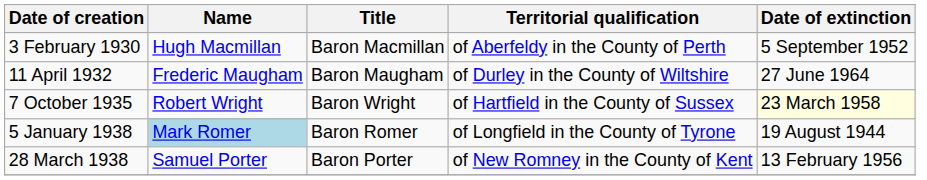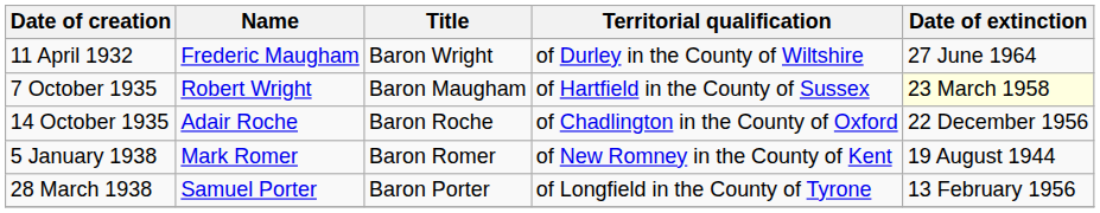- row: 3 February 1930 | Hugh Macmillan | Baron Macmillan | of Aberfeldy in the County of Perth | 5 September 1952
11 April 1932 | Title: Baron Maugham -> Baron Wright
7 October 1935 | Title: Baron Wright -> Baron Maugham
+ row: 14 October 1935 | Adair Roche | Baron Roche | of Chadlington in the County of Oxford | 22 December 1956
5 January 1938 | Name: lightblue background -> no background
5 January 1938 | Territorial qualification: of Longfield in the County of Tyrone -> of New Romney in the County of Kent
28 March 1938 | Territorial qualification: of New Romney in the County of Kent -> of Longfield in the County of Tyrone
